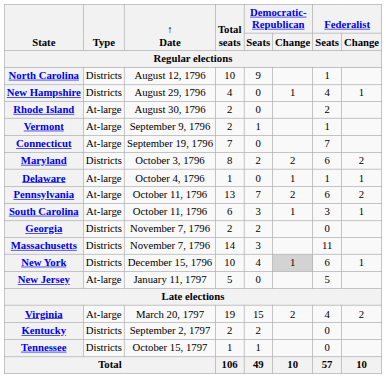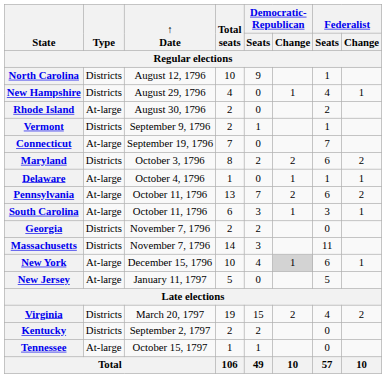Vermont | Type: At-large -> Districts
New York | Type: Districts -> At-large
Virginia | Type: At-large -> Districts
Tennessee | Type: Districts -> At-large
